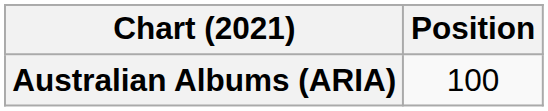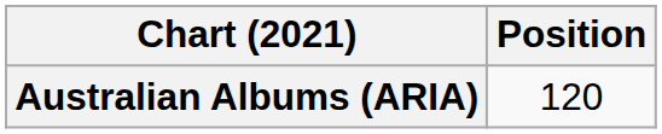Australian Albums (ARIA) | Position: 100 -> 120
